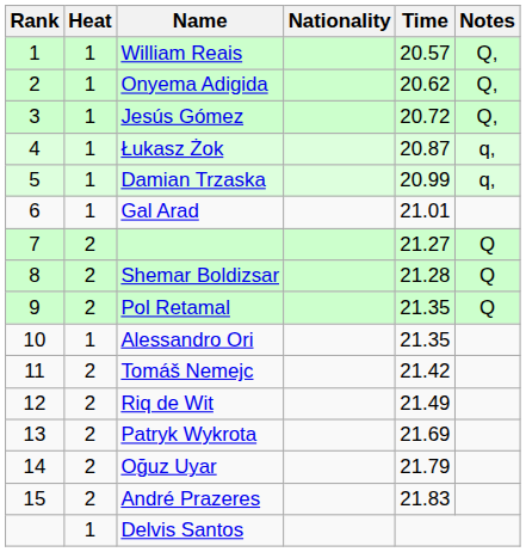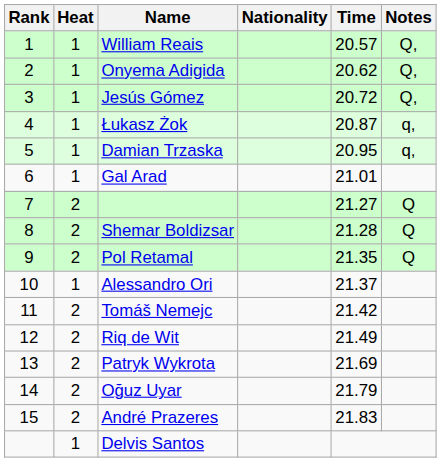Damian Trzaska | Time: 20.99 -> 20.95
Alessandro Ori | Time: 21.35 -> 21.37
